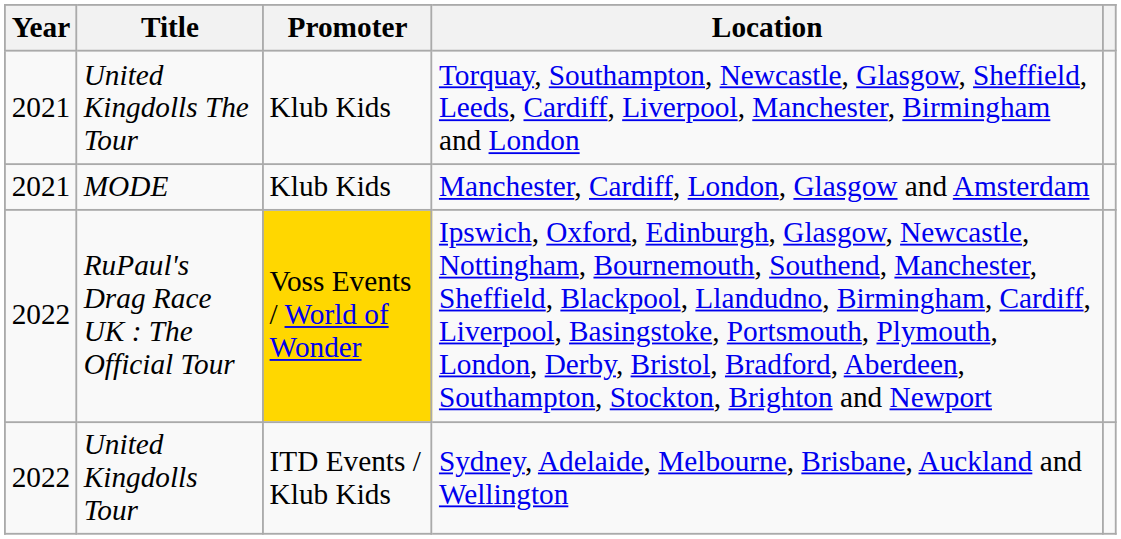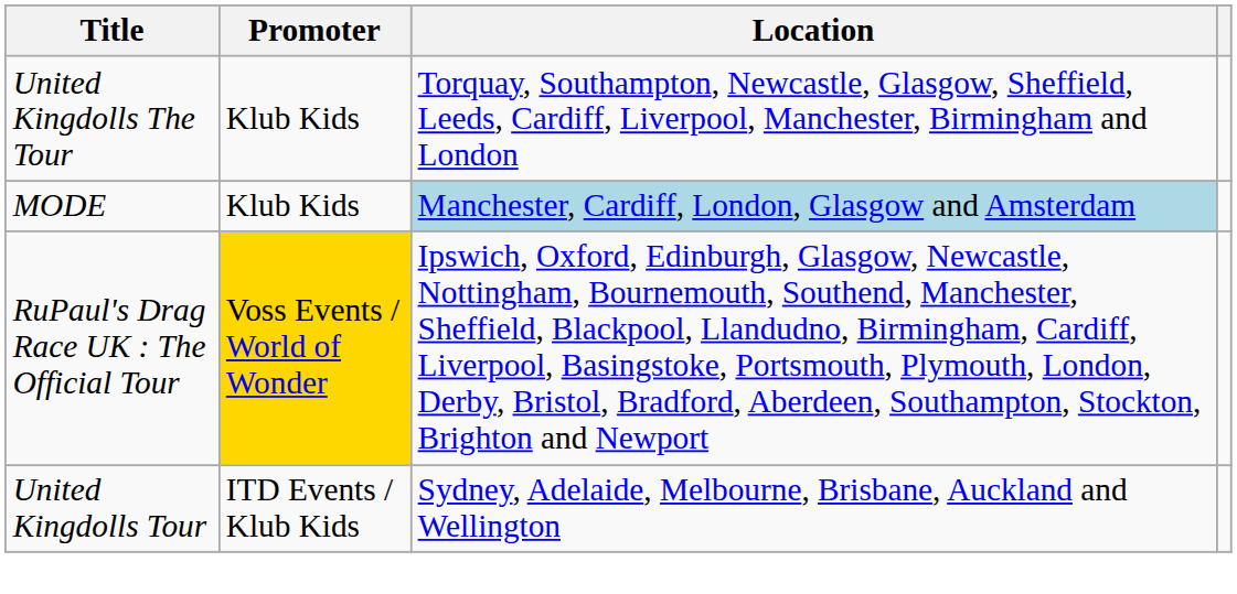- column: Year | 2021 | 2021 | 2022 | 2022
MODE | Location: no background -> lightblue background
